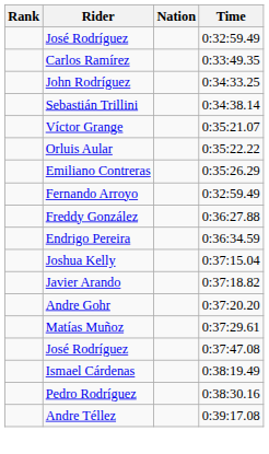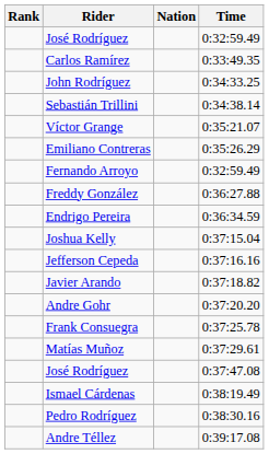- row: Orluis Aular | 0:35:22.22
+ row: Jefferson Cepeda | 0:37:16.16
+ row: Frank Consuegra | 0:37:25.78
